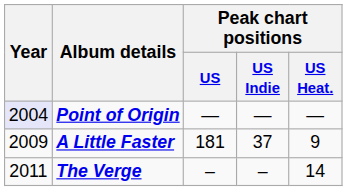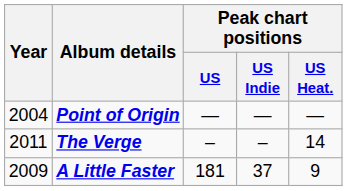Point of Origin | Year: lavender background -> no background
rows swapped: A Little Faster <-> The Verge
